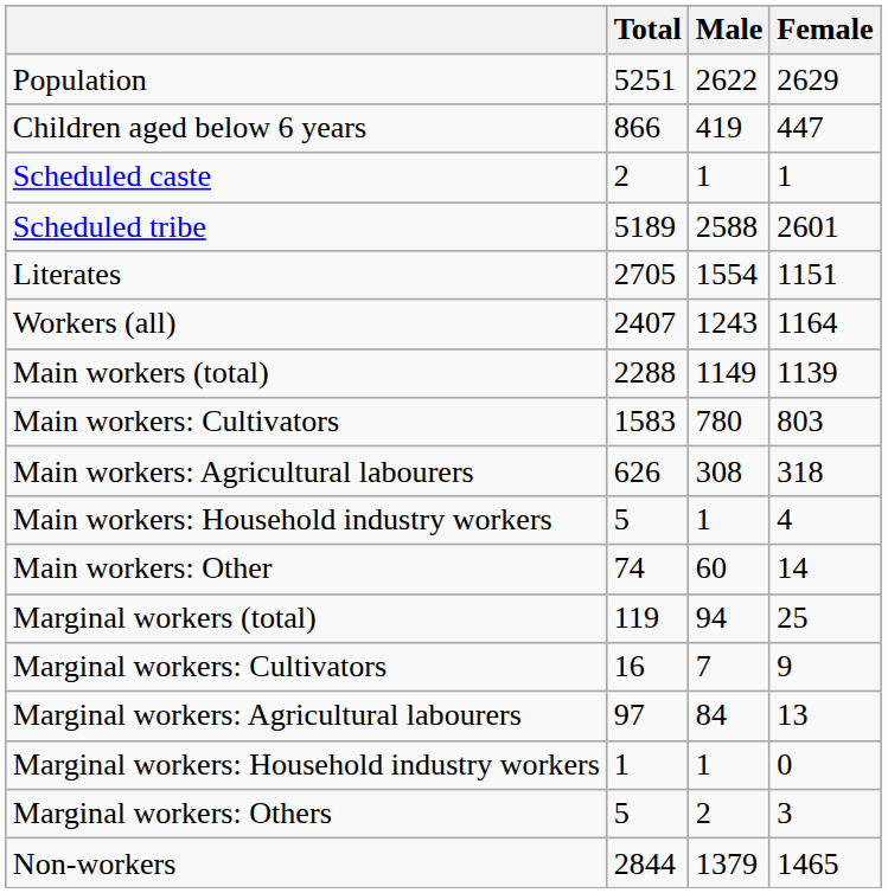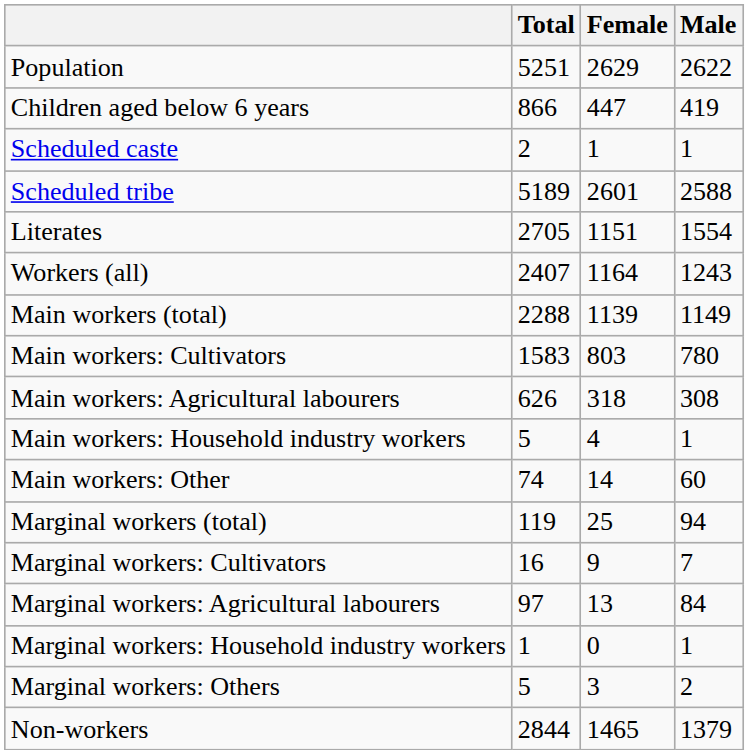columns swapped: Male <-> Female
